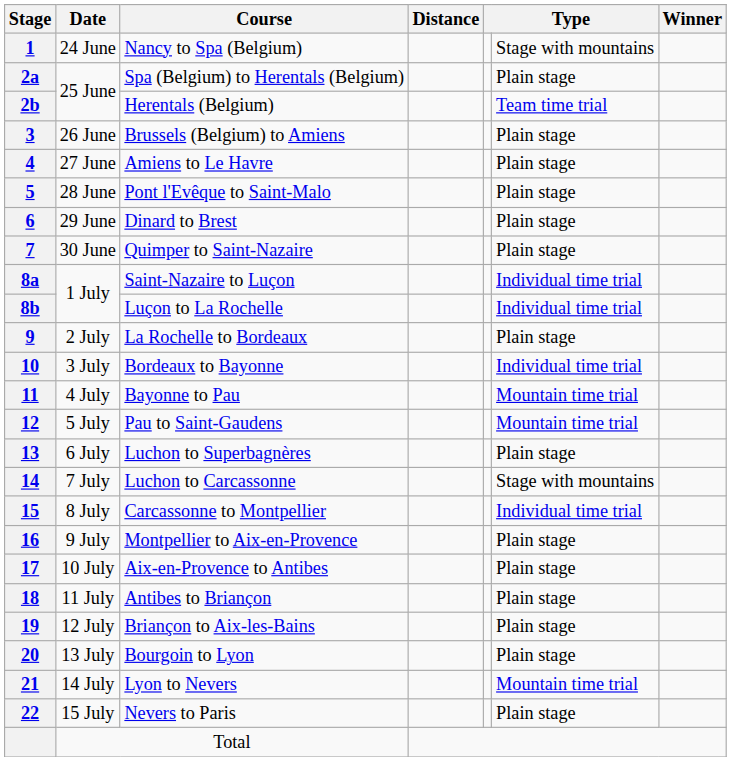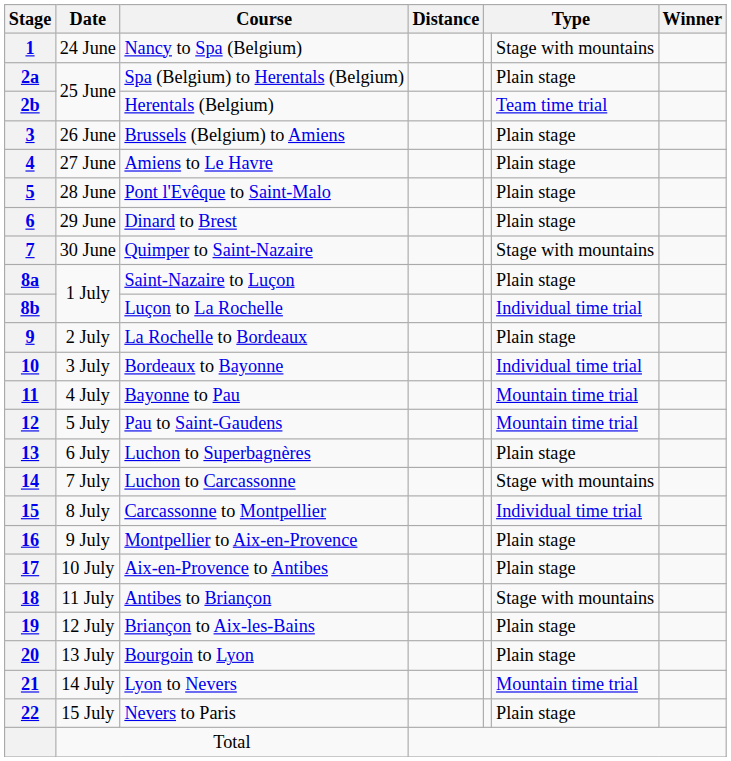Quimper to Saint-Nazaire | column 6: Plain stage -> Stage with mountains
Saint-Nazaire to Luçon | column 6: Individual time trial -> Plain stage
Antibes to Briançon | column 6: Plain stage -> Stage with mountains
